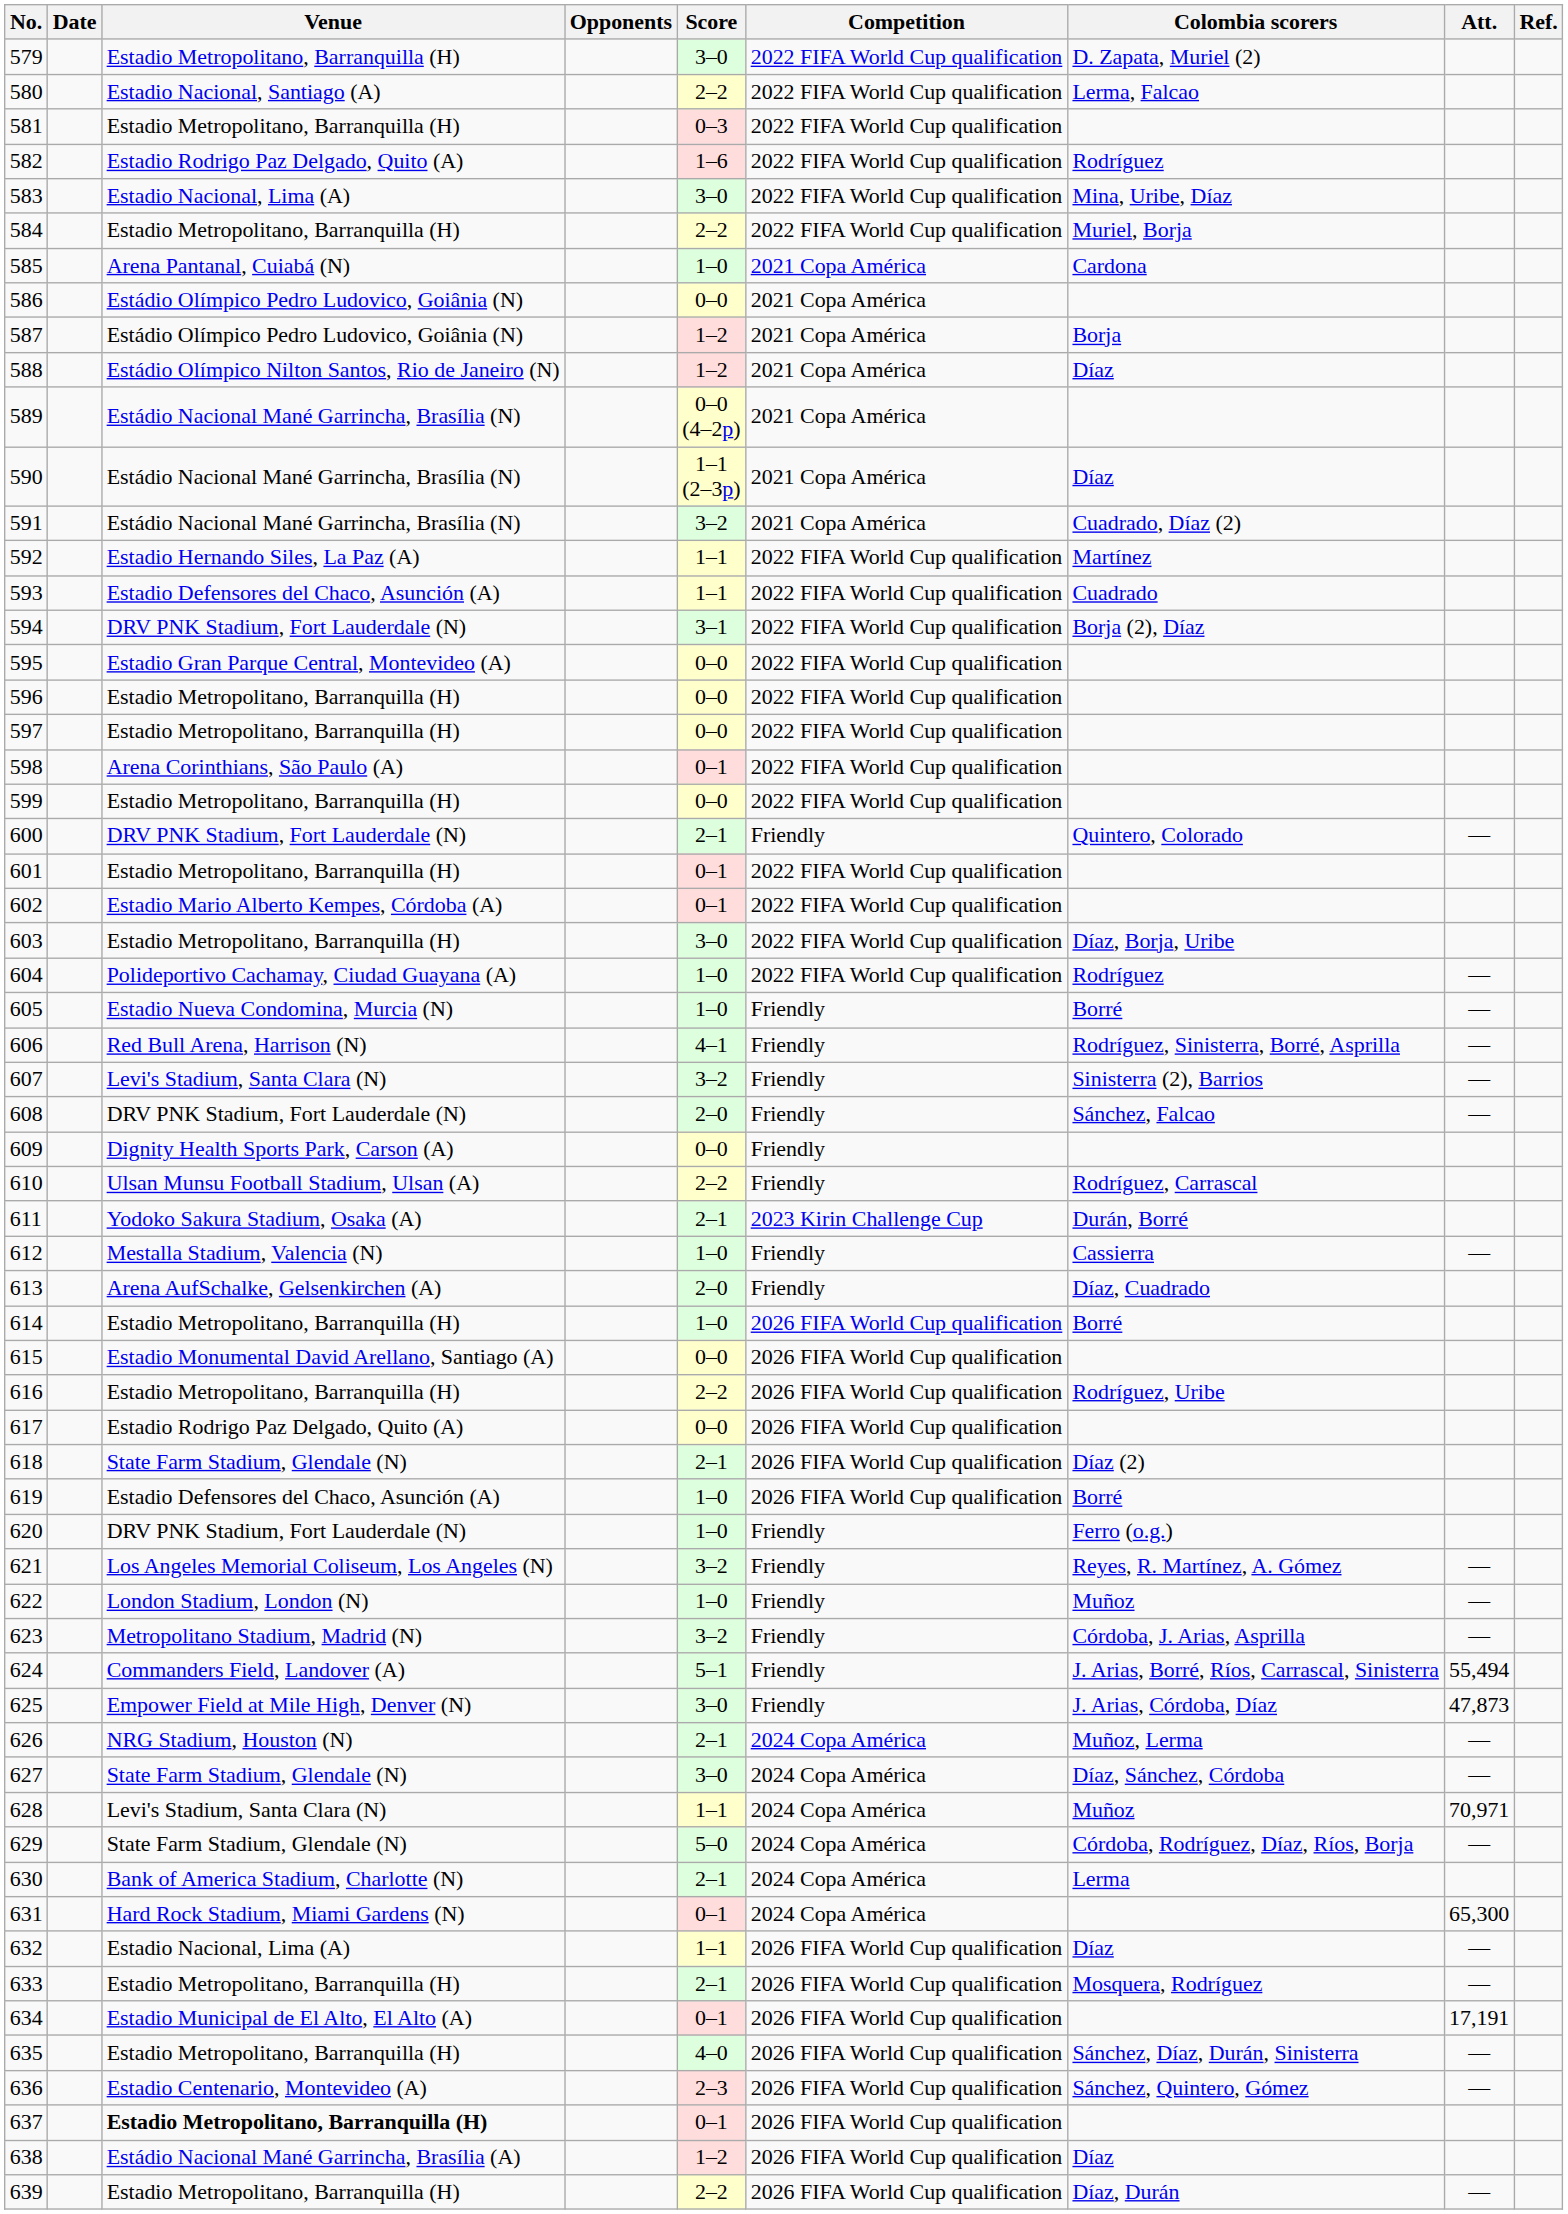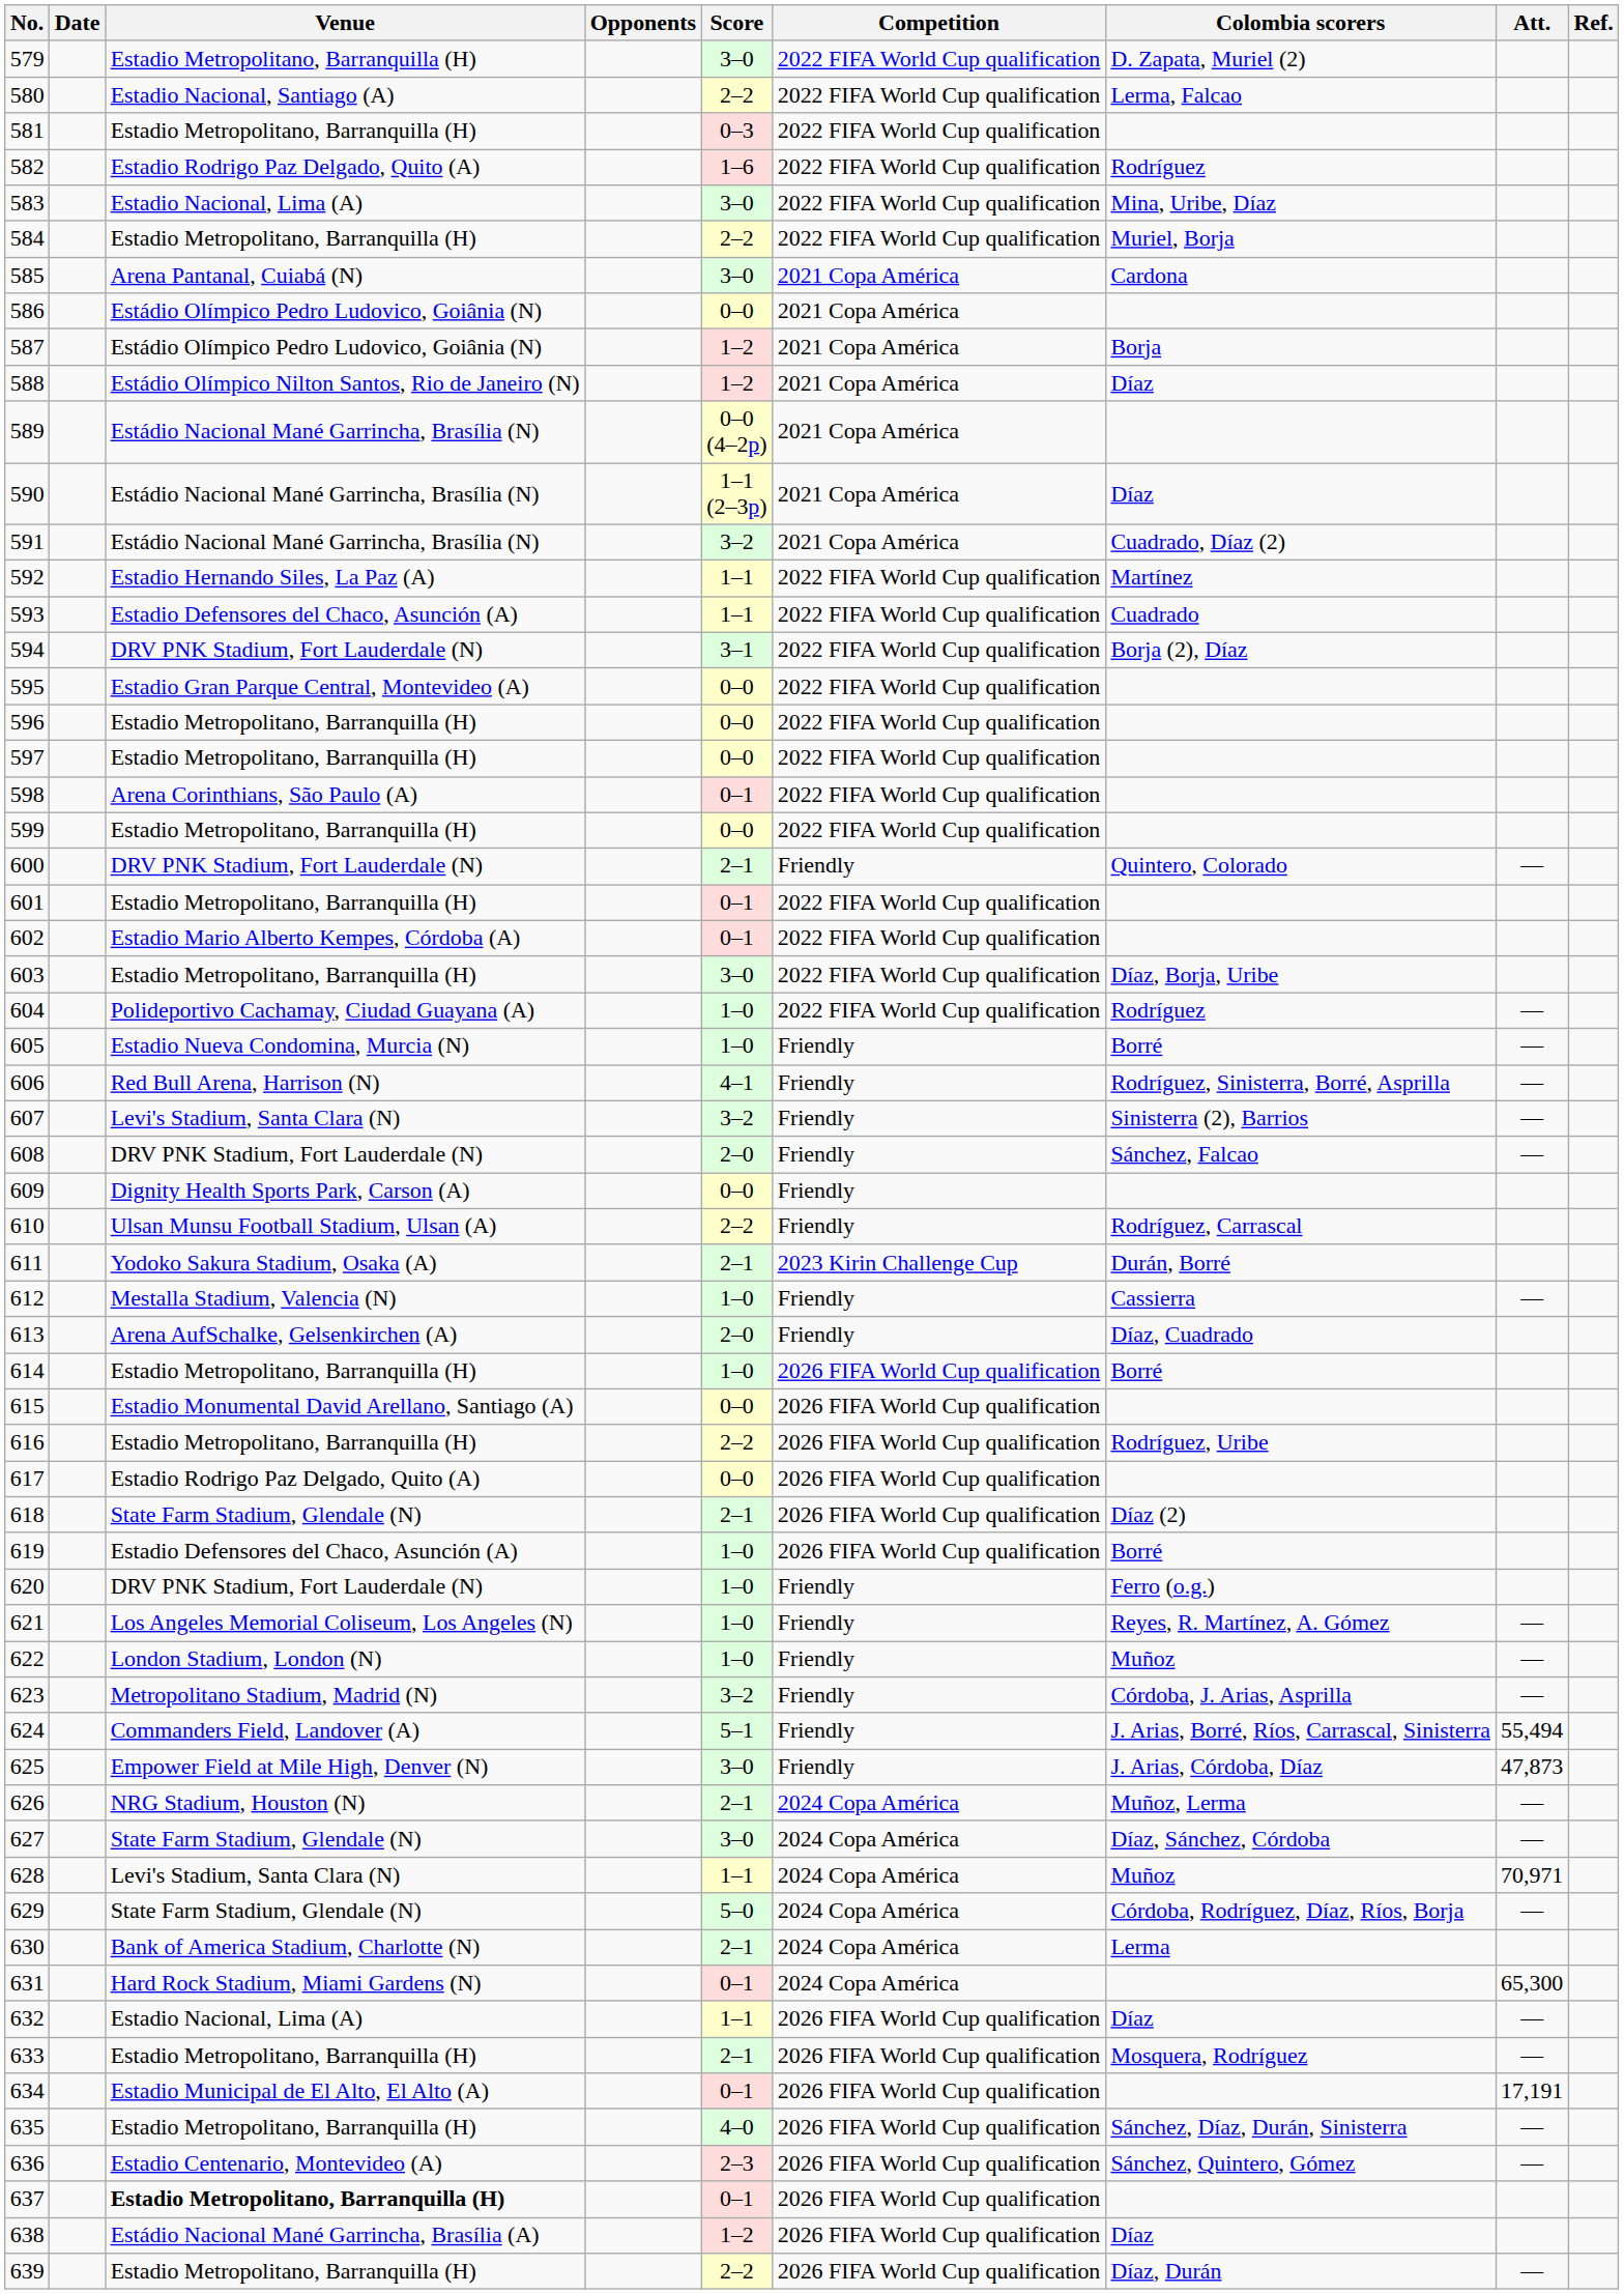585 | Score: 1–0 -> 3–0
621 | Score: 3–2 -> 1–0
